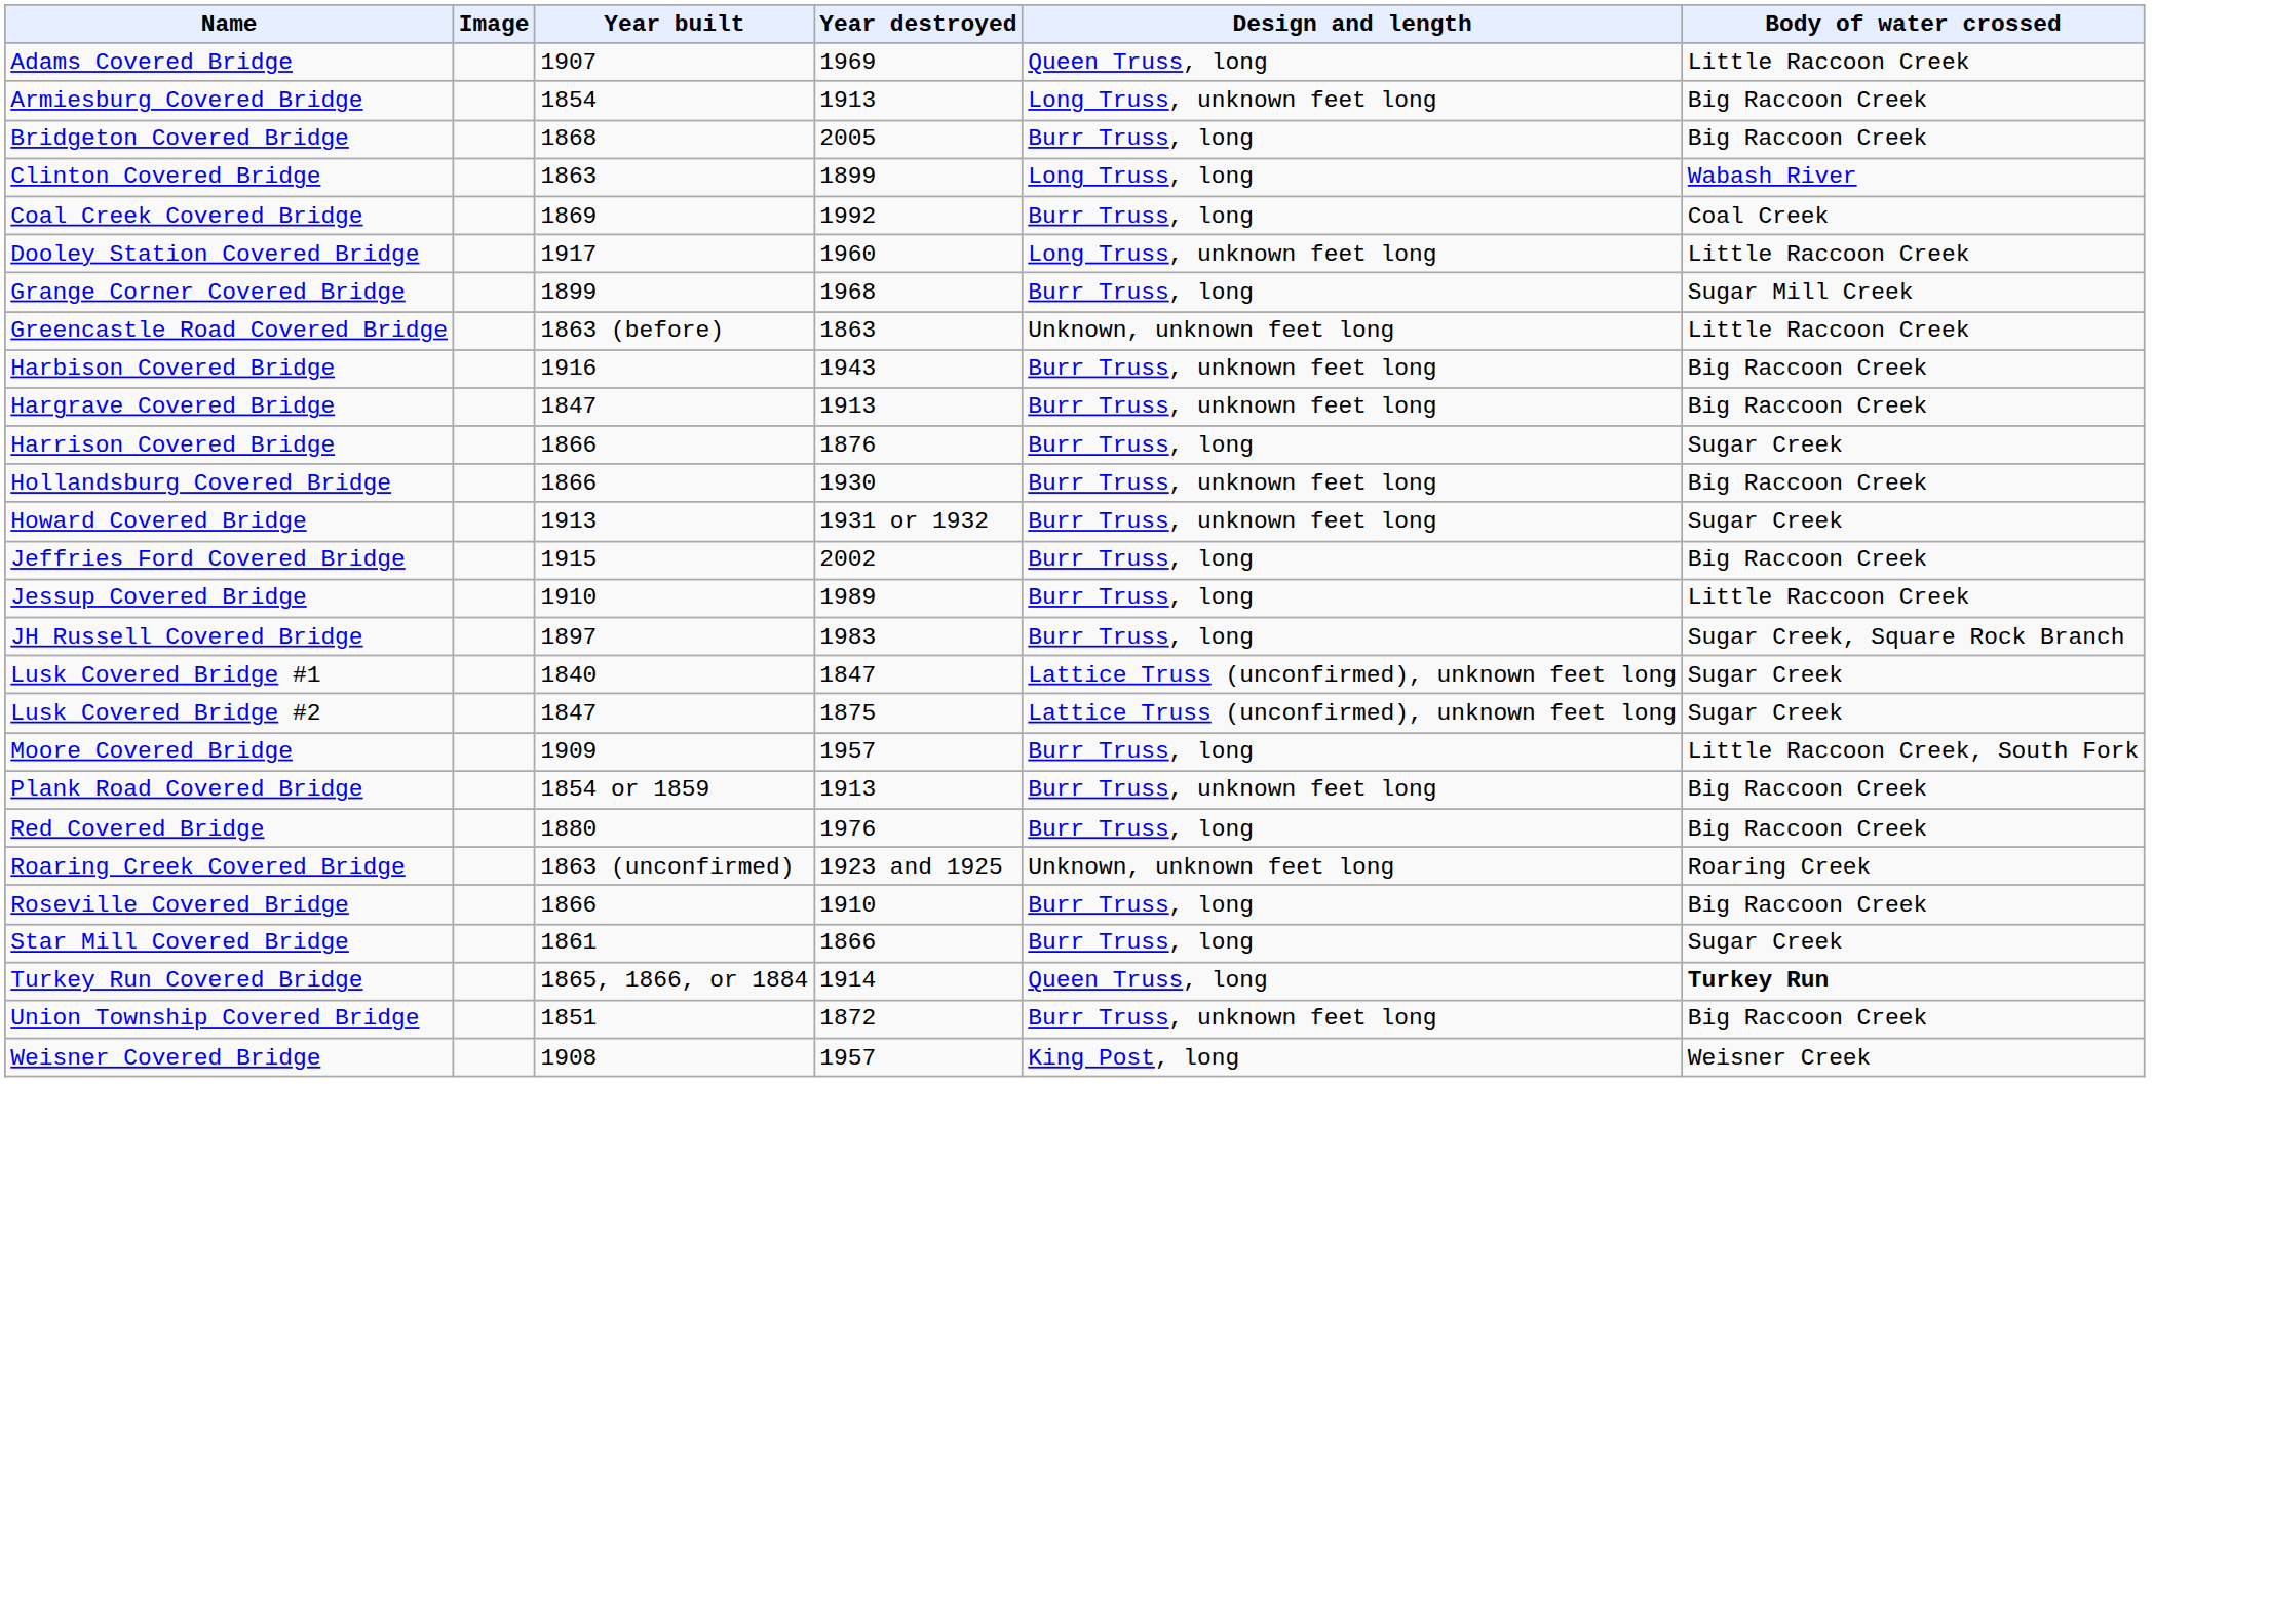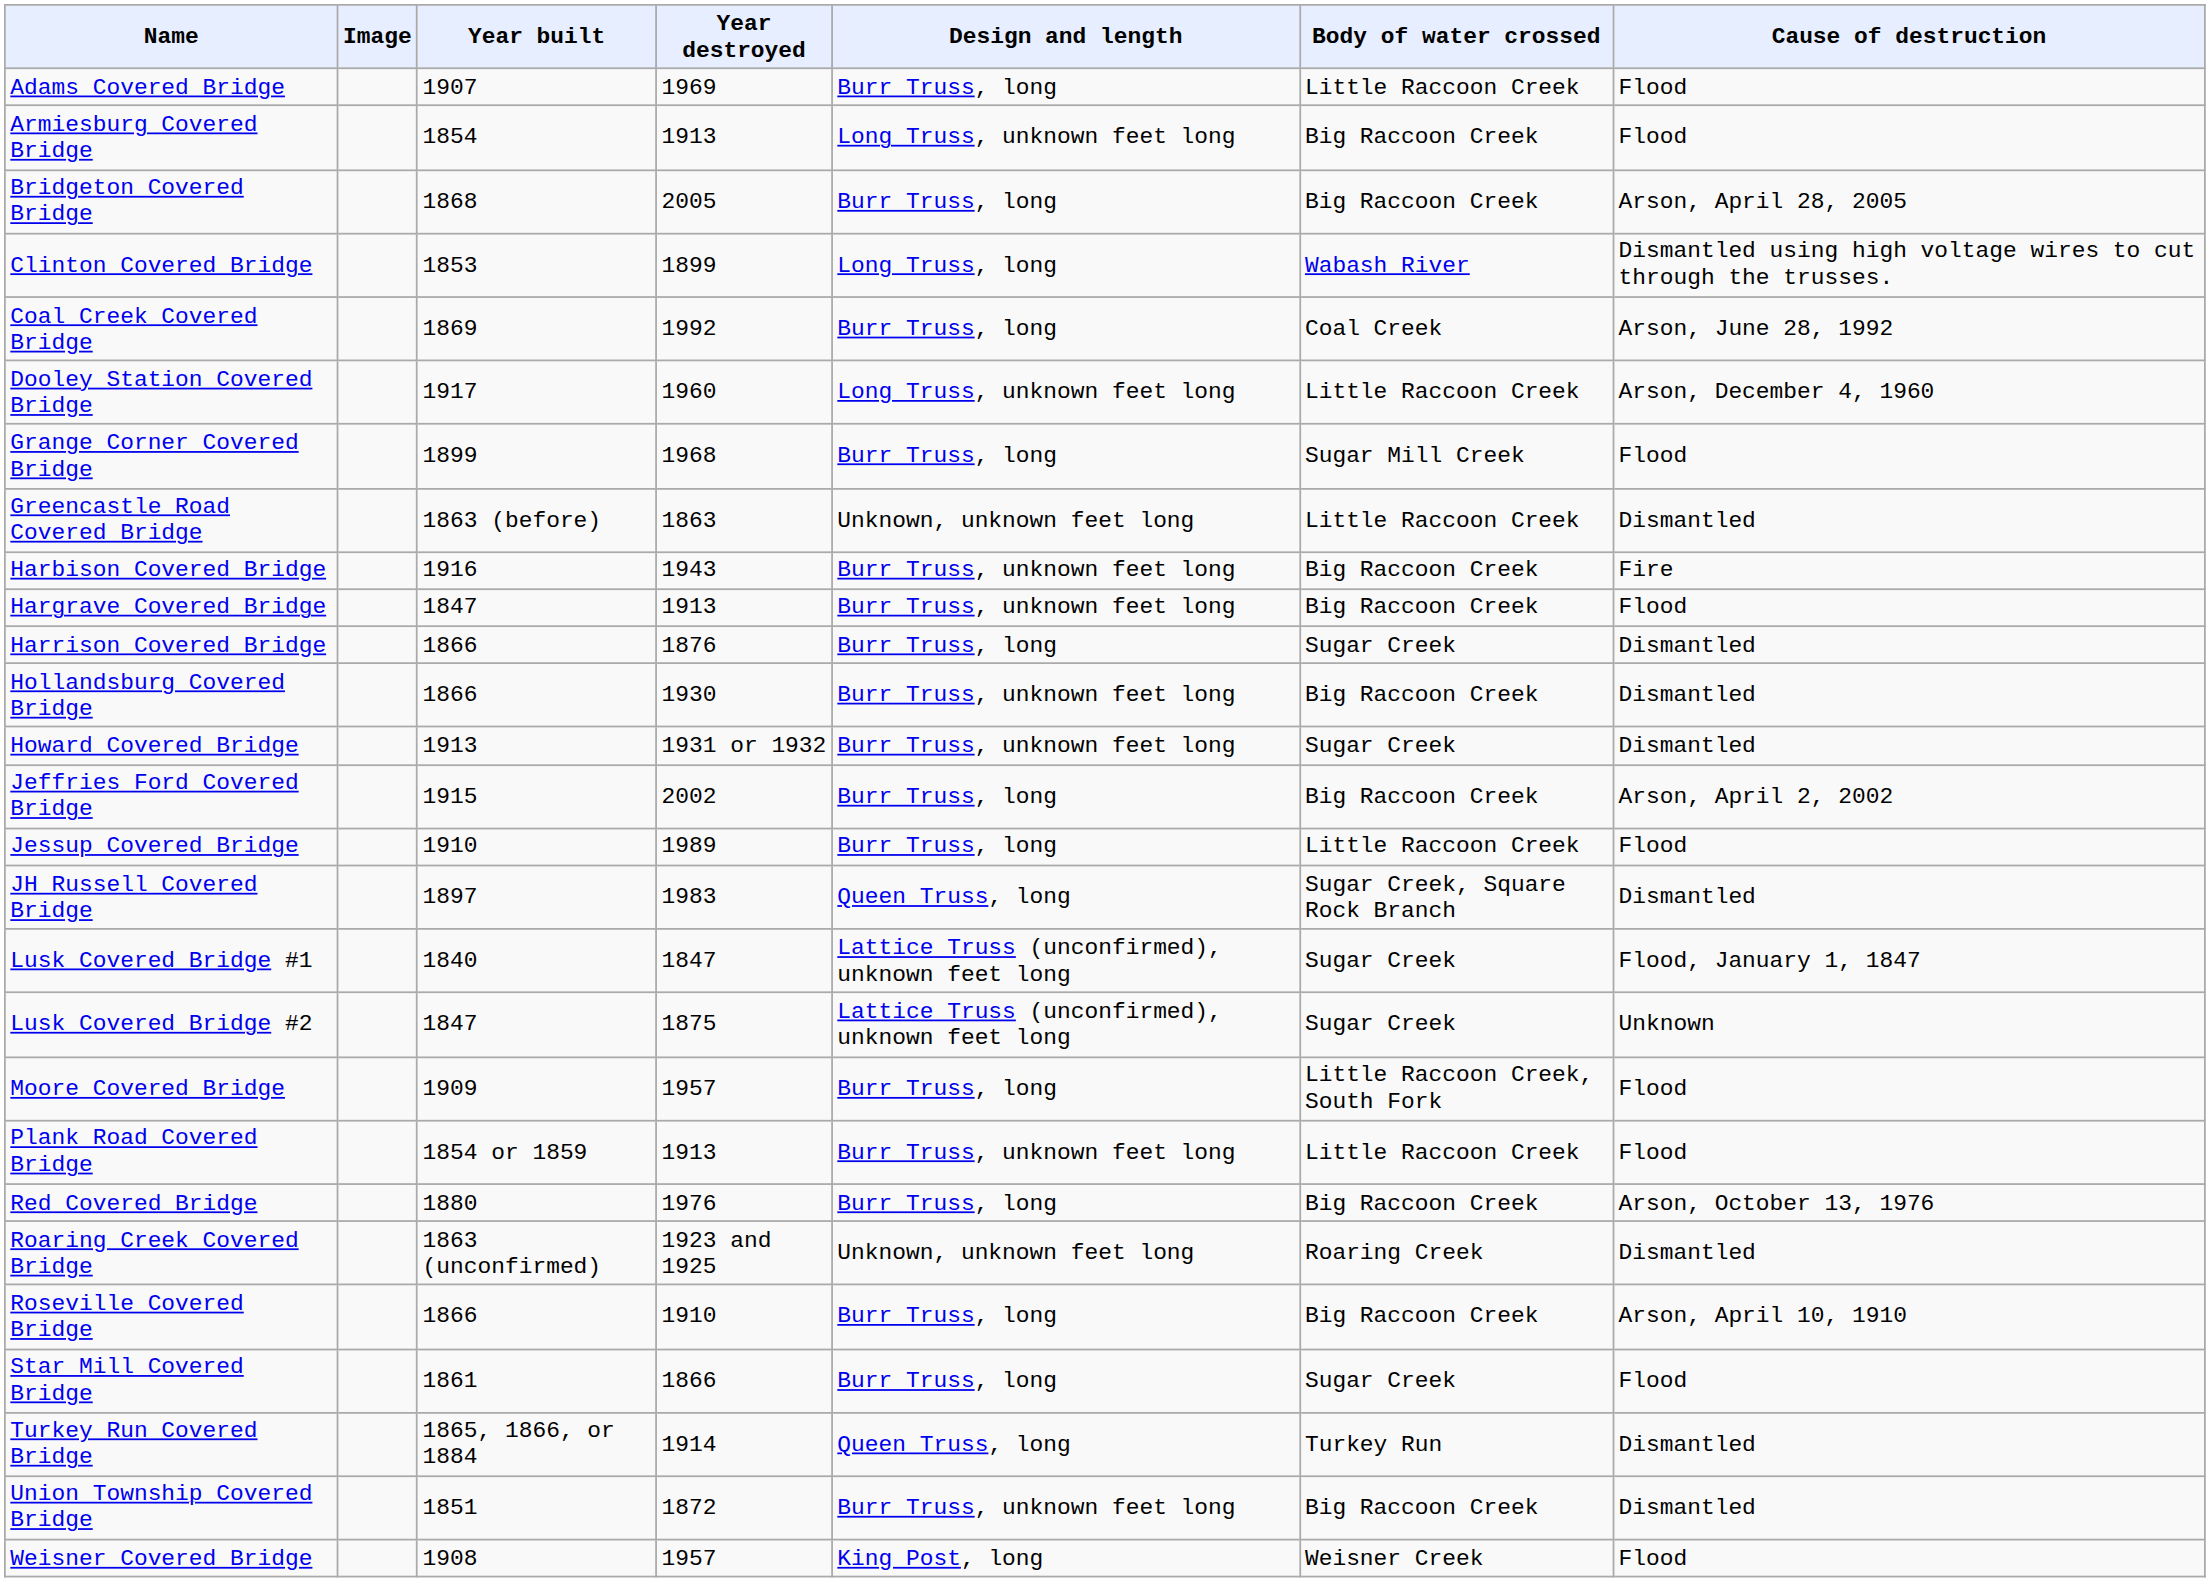+ column: Cause of destruction | Flood | Flood | Arson, April 28, 2005 | Dismantled using high voltage wires to cut through the trusses. | Arson, June 28, 1992 | Arson, December 4, 1960 | Flood | Dismantled | Fire | Flood | Dismantled | Dismantled | Dismantled | Arson, April 2, 2002 | Flood | Dismantled | Flood, January 1, 1847 | Unknown | Flood | Flood | Arson, October 13, 1976 | Dismantled | Arson, April 10, 1910 | Flood | Dismantled | Dismantled | Flood
Adams Covered Bridge | Design and length: Queen Truss, long -> Burr Truss, long
Clinton Covered Bridge | Year built: 1863 -> 1853
JH Russell Covered Bridge | Design and length: Burr Truss, long -> Queen Truss, long
Plank Road Covered Bridge | Body of water crossed: Big Raccoon Creek -> Little Raccoon Creek
Turkey Run Covered Bridge | Body of water crossed: bold -> normal
